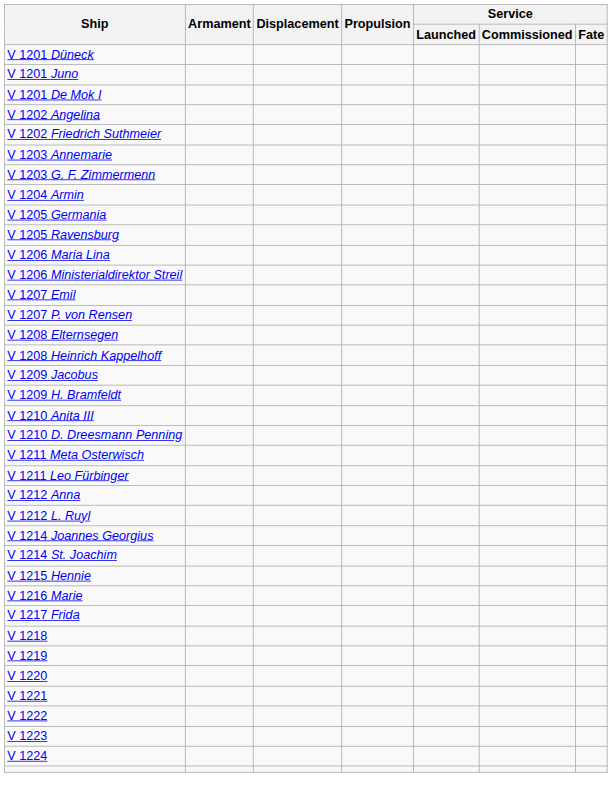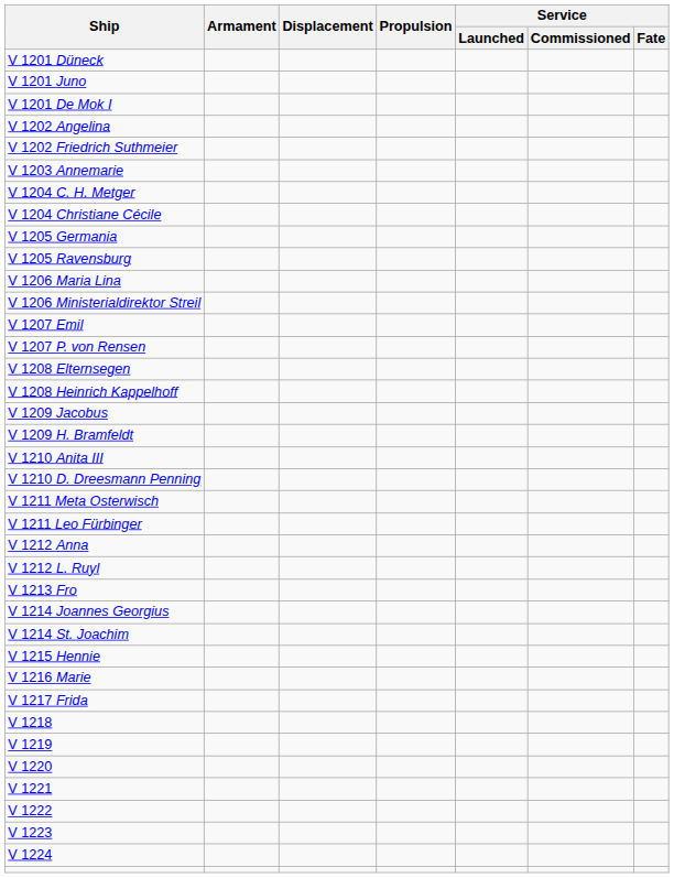- row: V 1203 G. F. Zimmermenn
- row: V 1204 Armin
+ row: V 1204 C. H. Metger
+ row: V 1204 Christiane Cécile
+ row: V 1213 Fro
